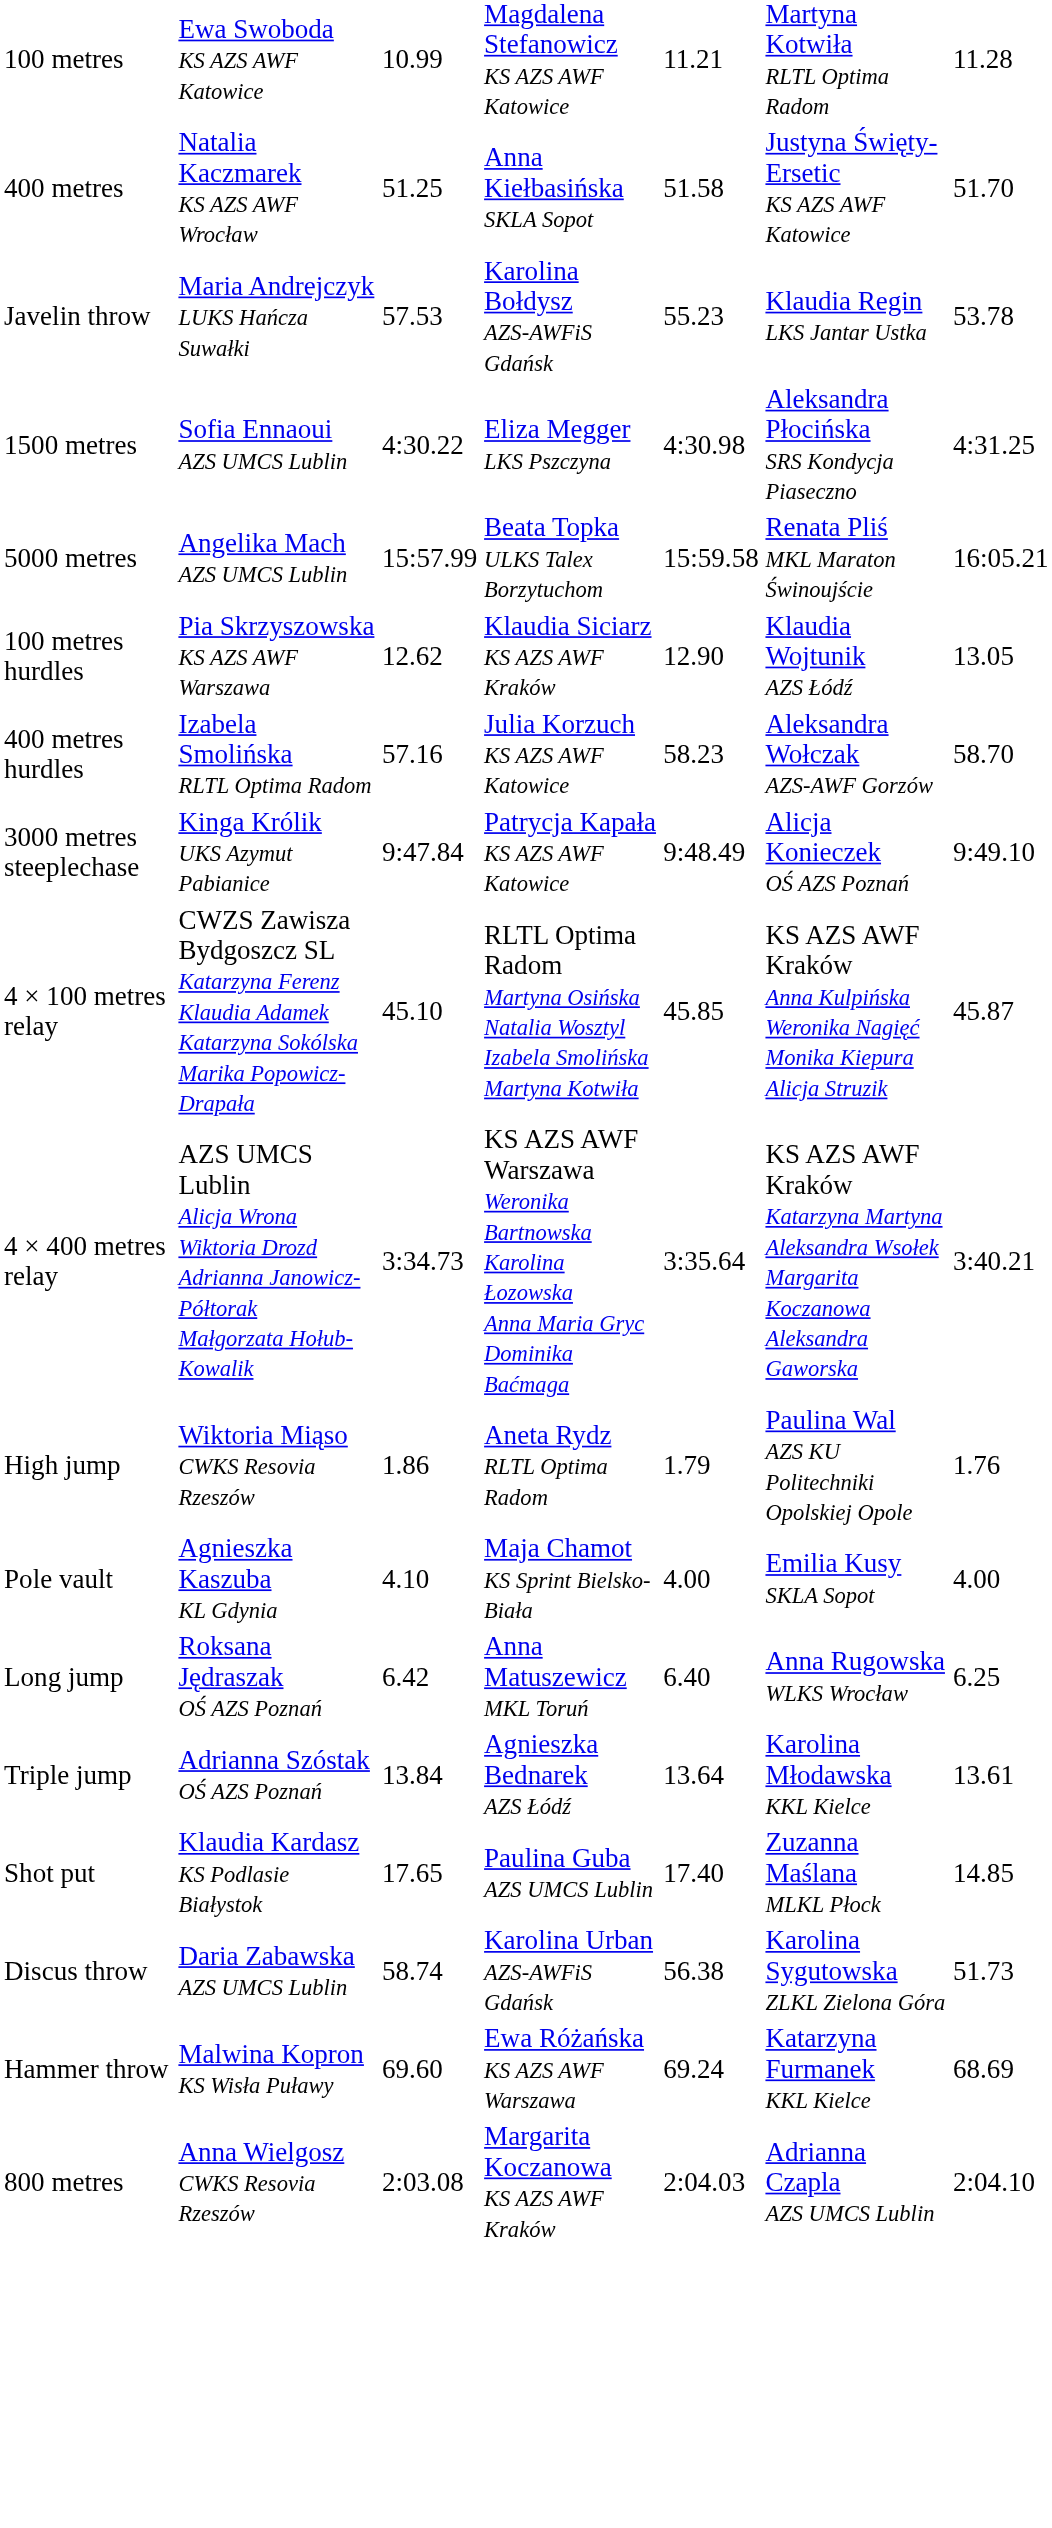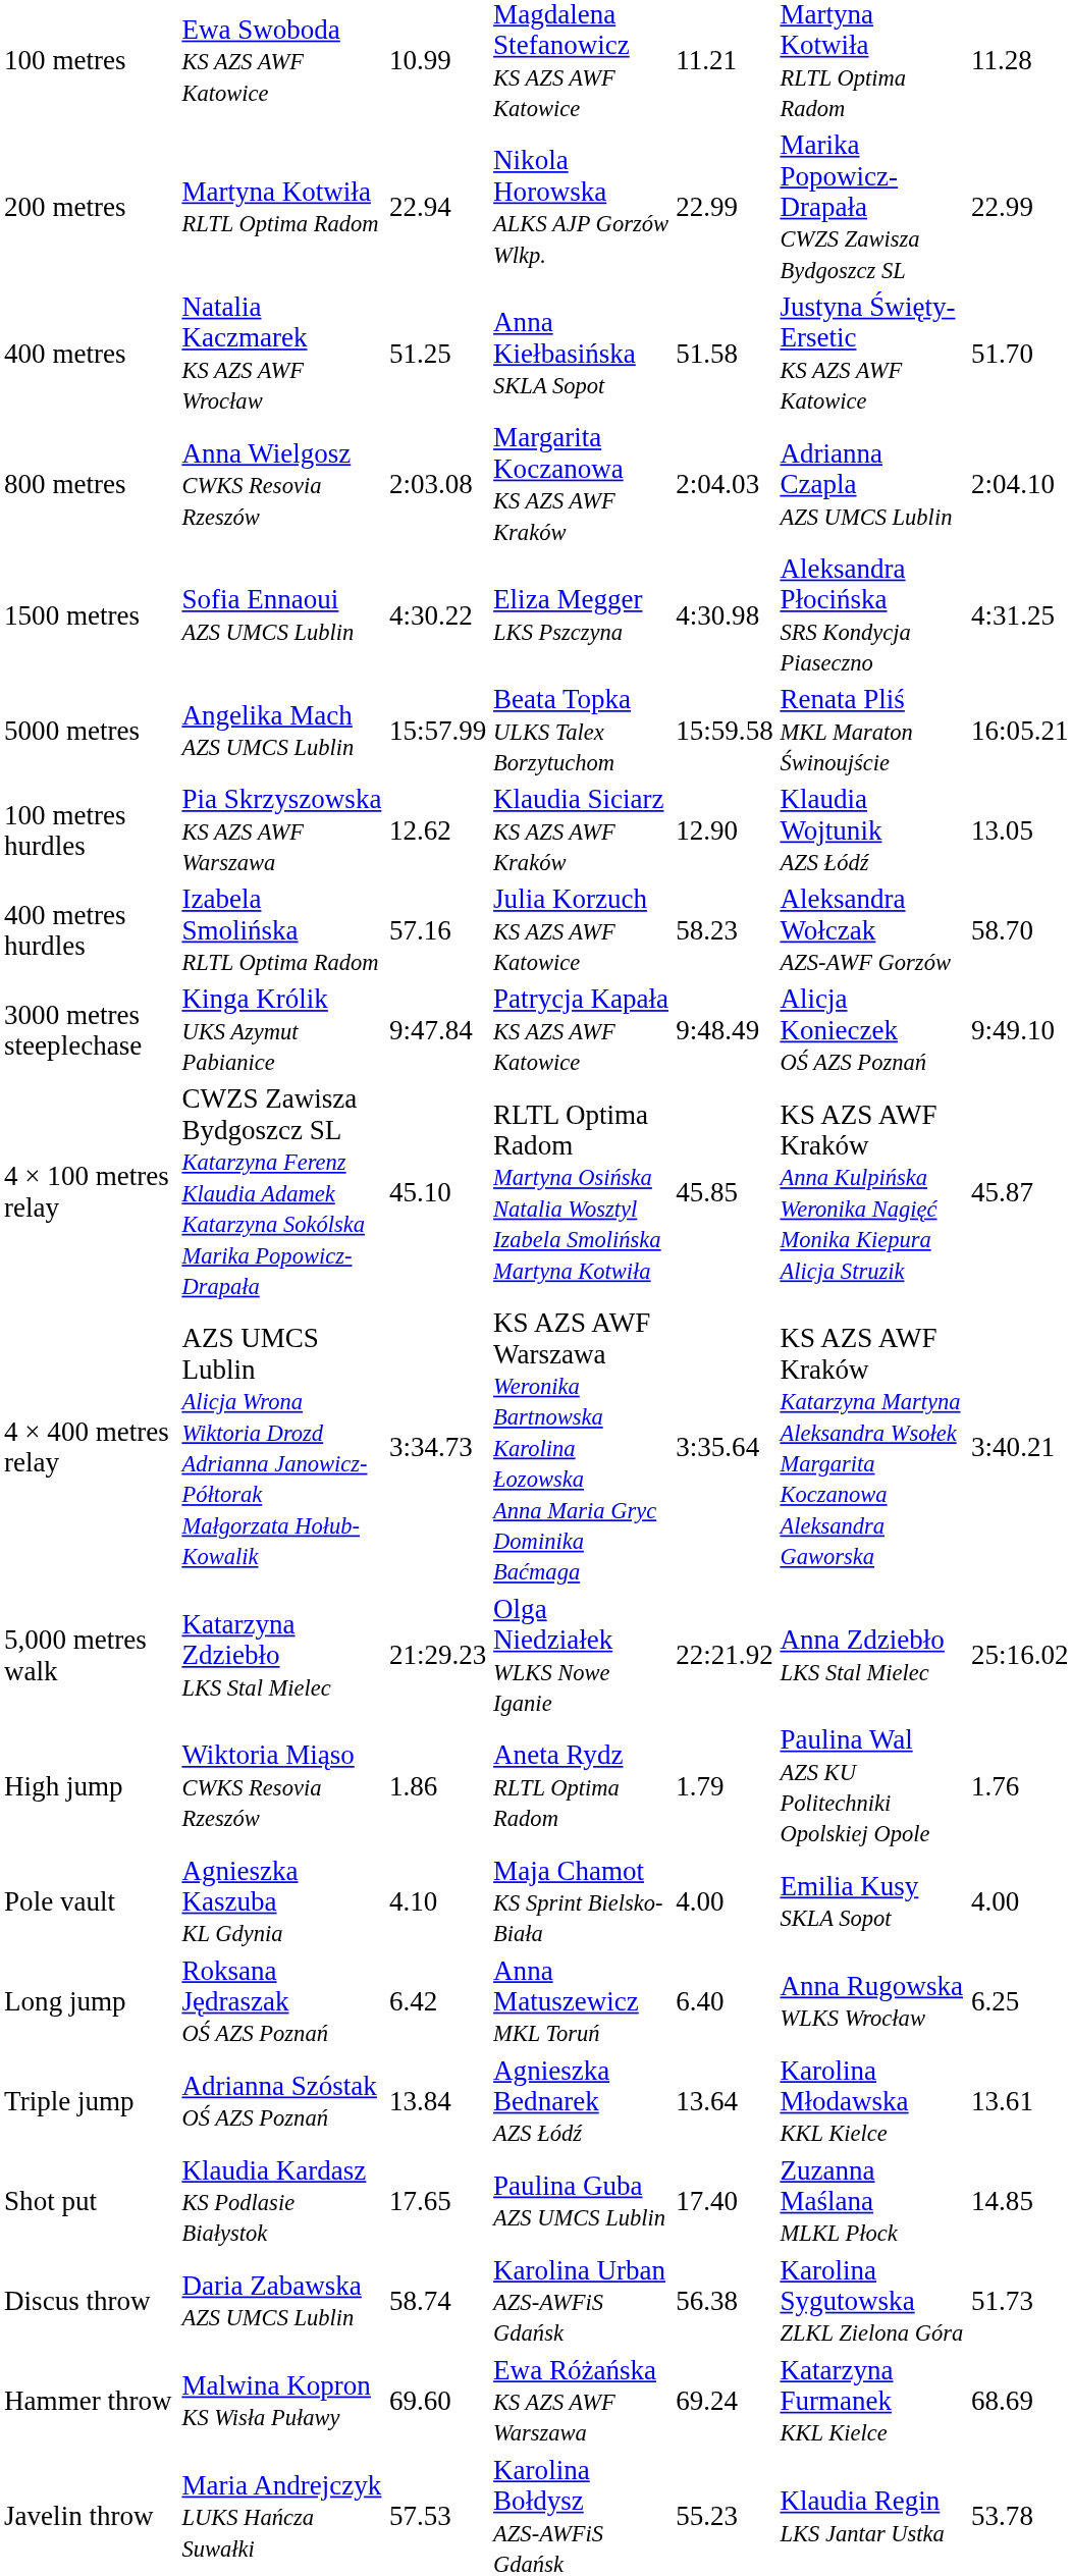+ row: 200 metres | Martyna Kotwiła RLTL Optima Radom | 22.94 | Nikola Horowska ALKS AJP Gorzów Wlkp. | 22.99 | Marika Popowicz-Drapała CWZS Zawisza Bydgoszcz SL | 22.99
rows swapped: 800 metres <-> Javelin throw
+ row: 5,000 metres walk | Katarzyna Zdziebło LKS Stal Mielec | 21:29.23 | Olga Niedziałek WLKS Nowe Iganie | 22:21.92 | Anna Zdziebło LKS Stal Mielec | 25:16.02
